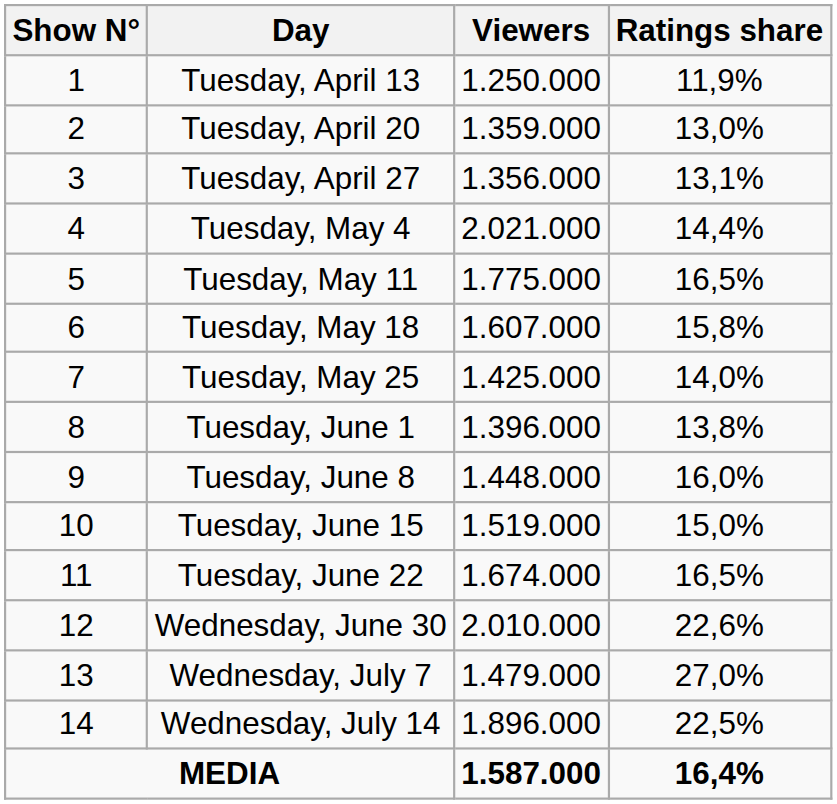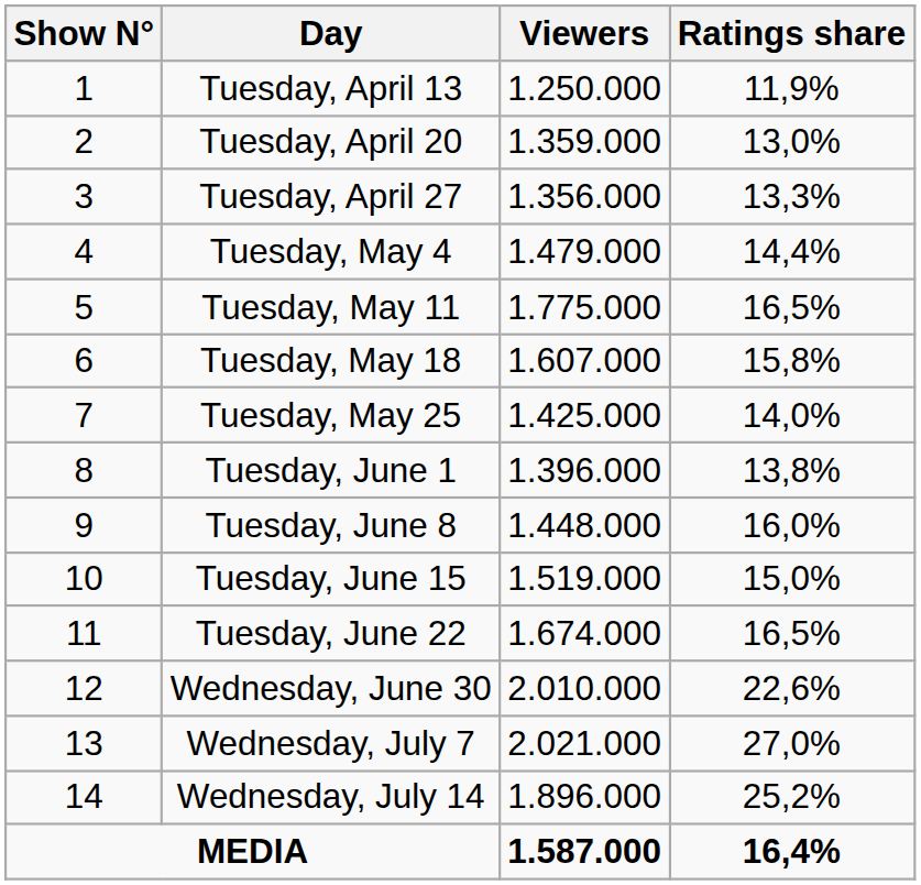Tuesday, April 27 | Ratings share: 13,1% -> 13,3%
Tuesday, May 4 | Viewers: 2.021.000 -> 1.479.000
Wednesday, July 7 | Viewers: 1.479.000 -> 2.021.000
Wednesday, July 14 | Ratings share: 22,5% -> 25,2%
